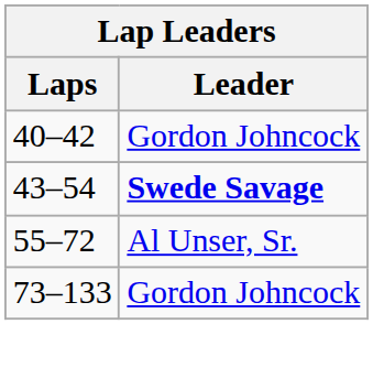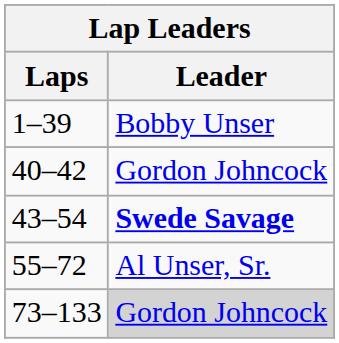+ row: 1–39 | Bobby Unser
73–133 | Leader: no background -> lightgrey background
